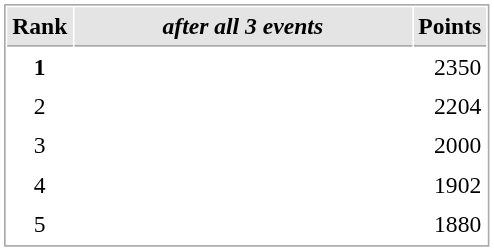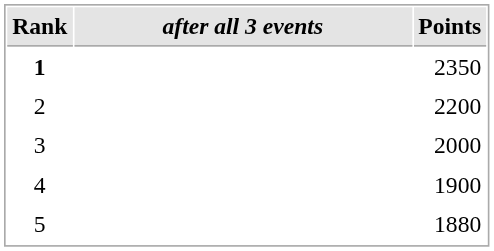2 | Points: 2204 -> 2200
4 | Points: 1902 -> 1900
